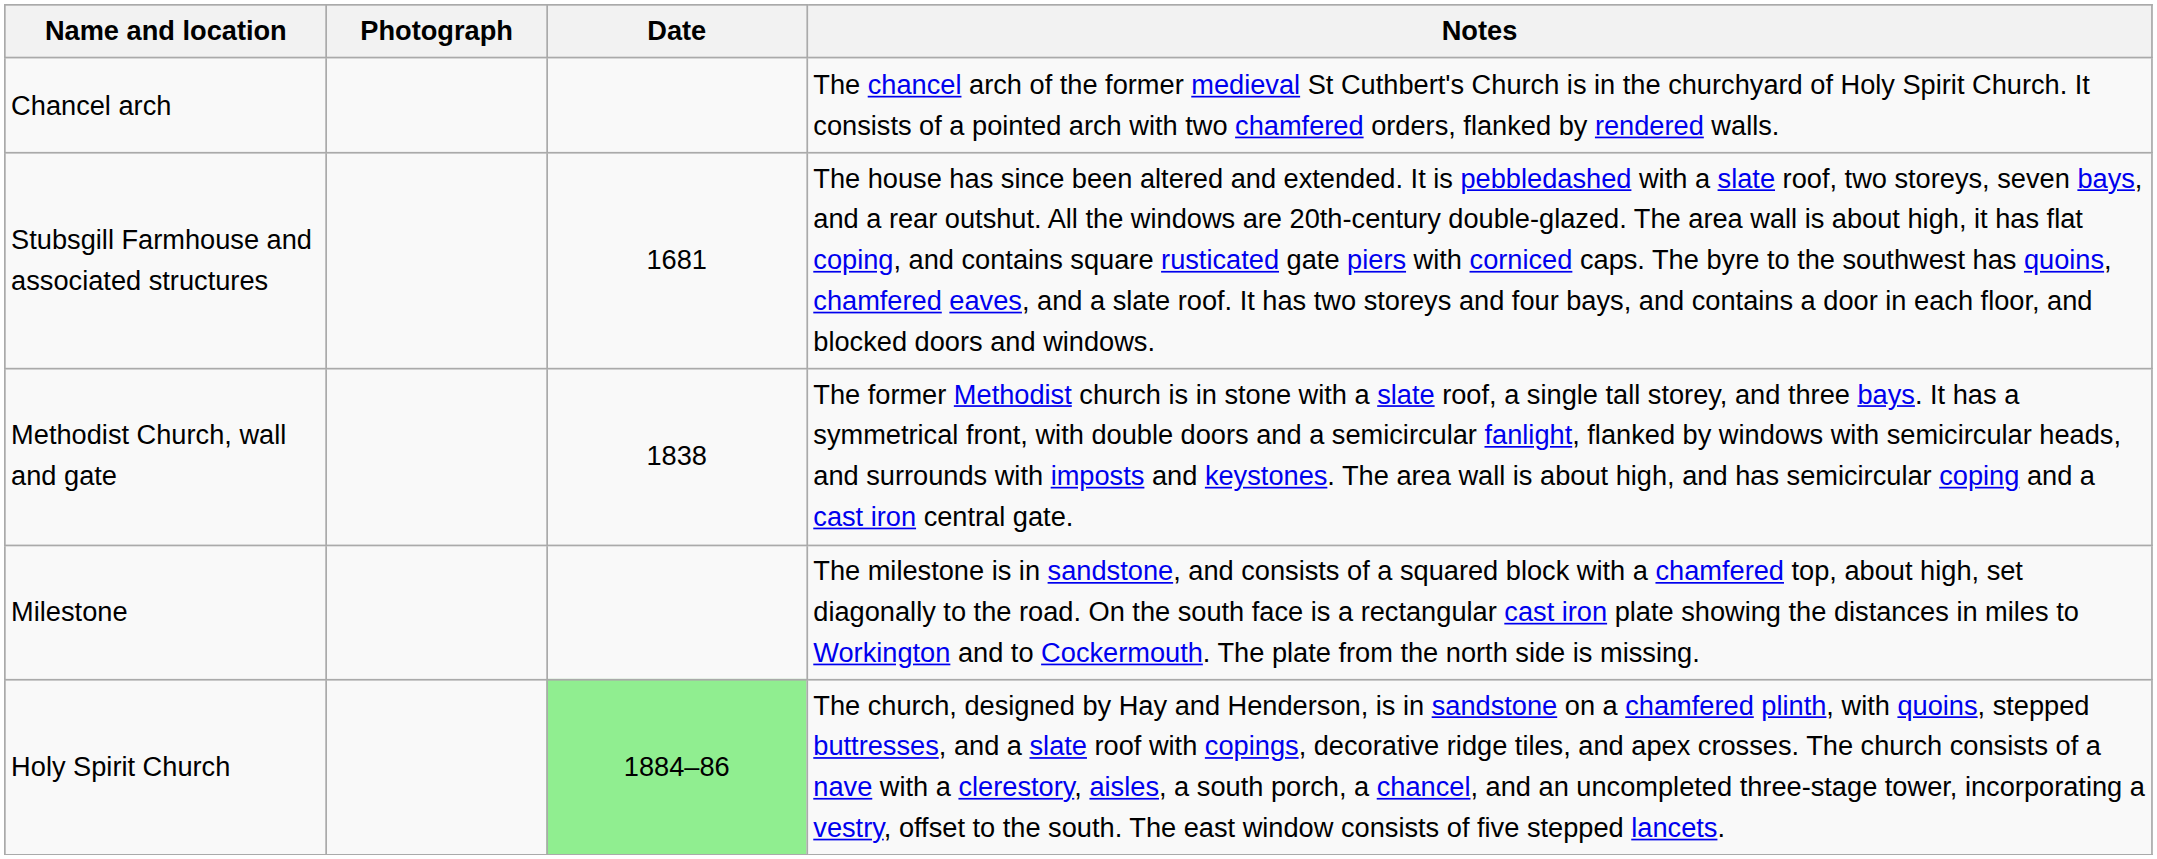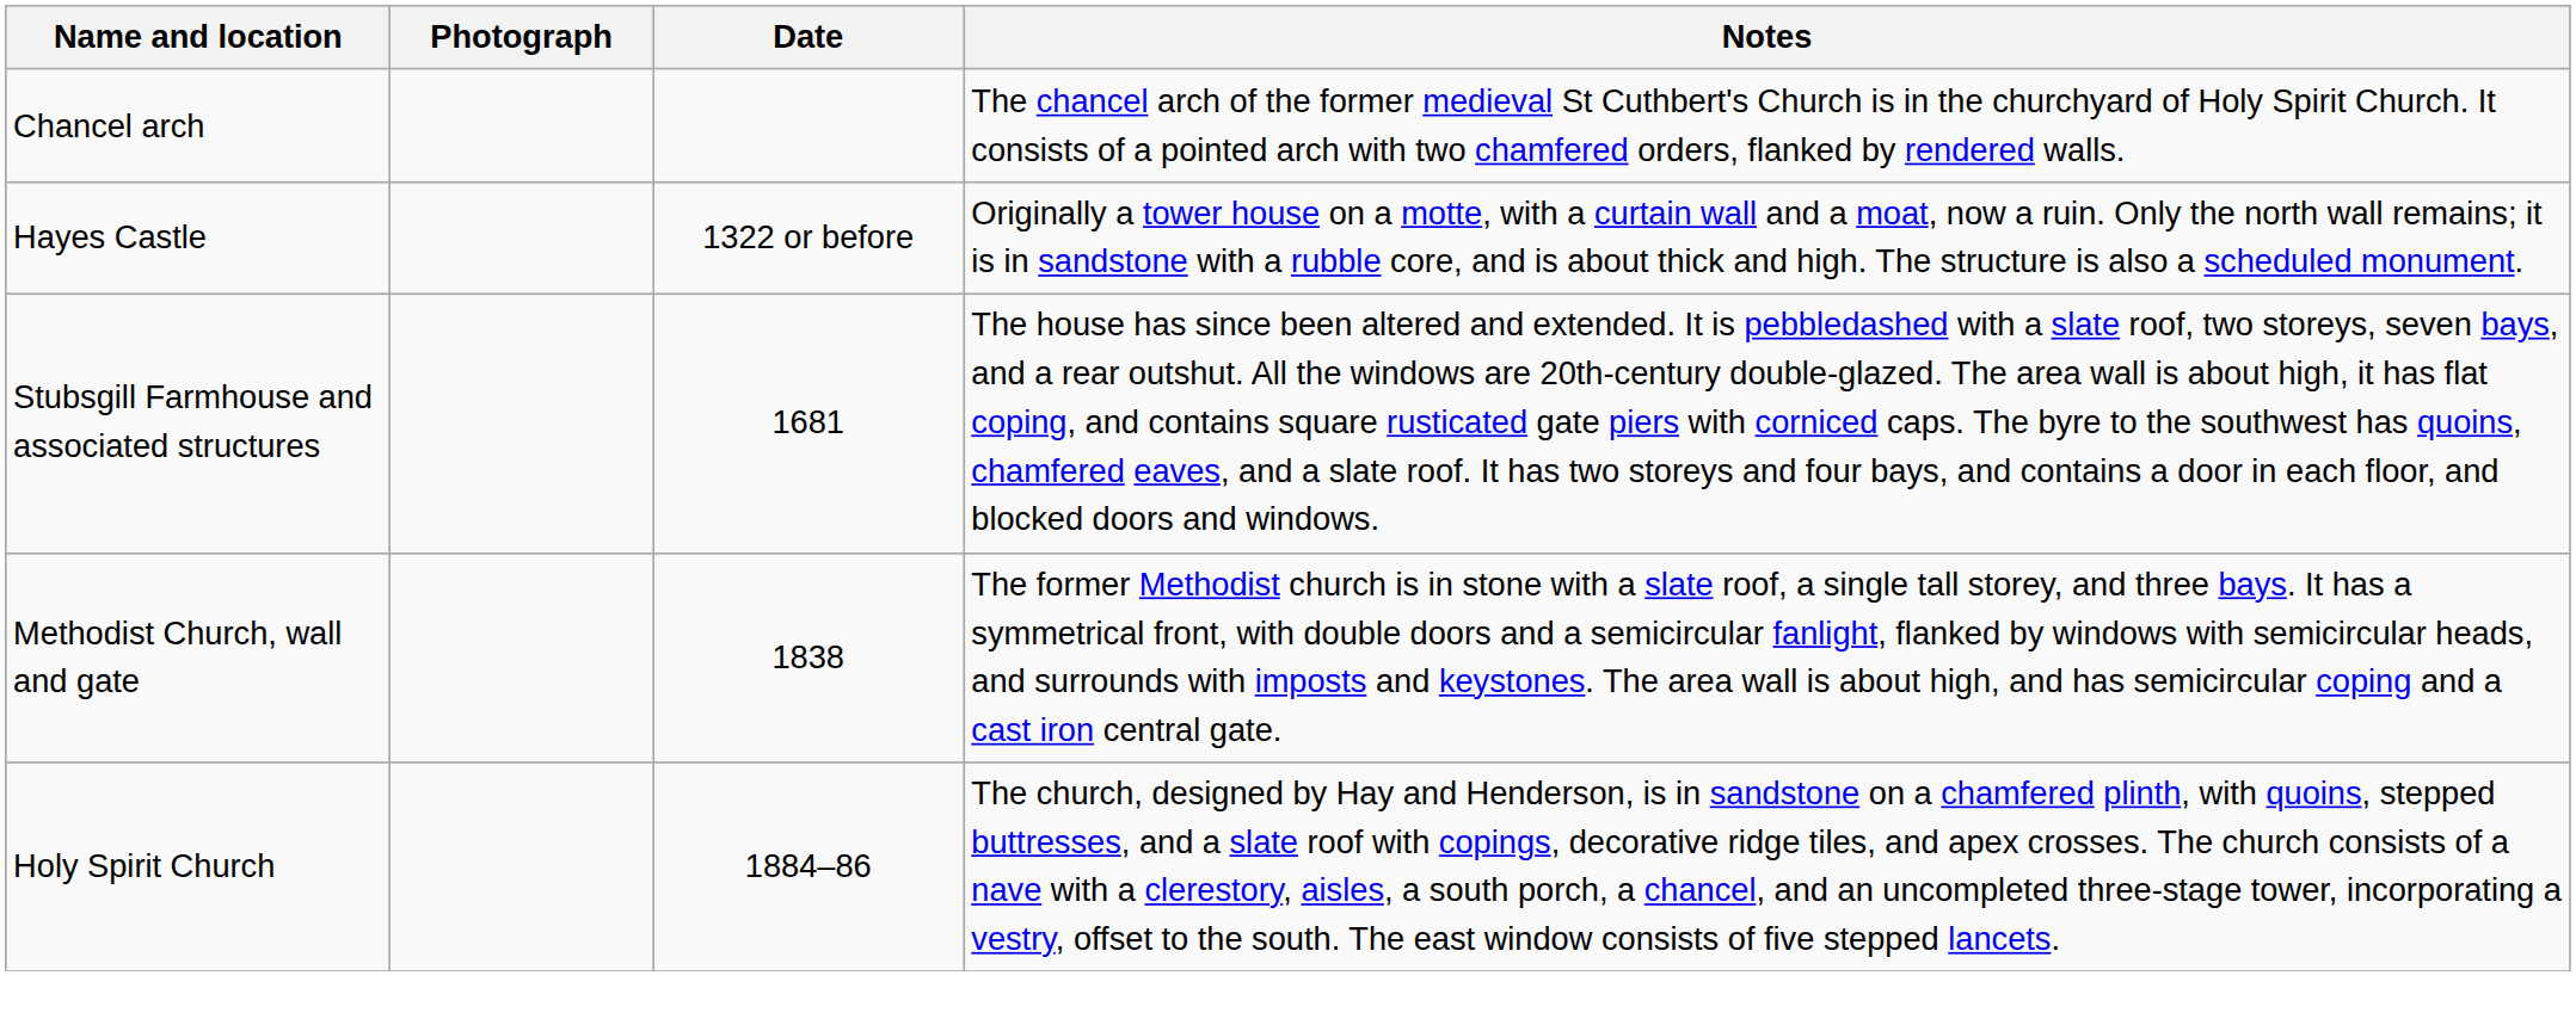+ row: Hayes Castle | 1322 or before | Originally a tower house on a motte, with a curtain wall and a moat, now a ruin. Only the north wall remains; it is in sandstone with a rubble core, and is about thick and high. The structure is also a scheduled monument.
- row: Milestone | The milestone is in sandstone, and consists of a squared block with a chamfered top, about high, set diagonally to the road. On the south face is a rectangular cast iron plate showing the distances in miles to Workington and to Cockermouth. The plate from the north side is missing.
Holy Spirit Church | Date: lightgreen background -> no background
